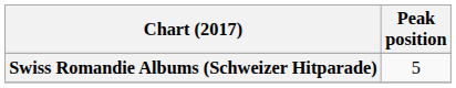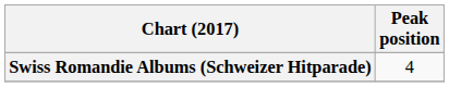Swiss Romandie Albums (Schweizer Hitparade) | Peak position: 5 -> 4
